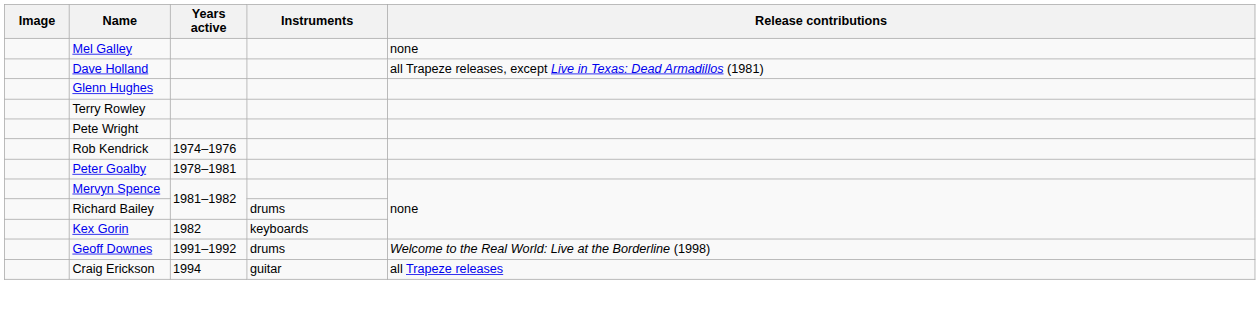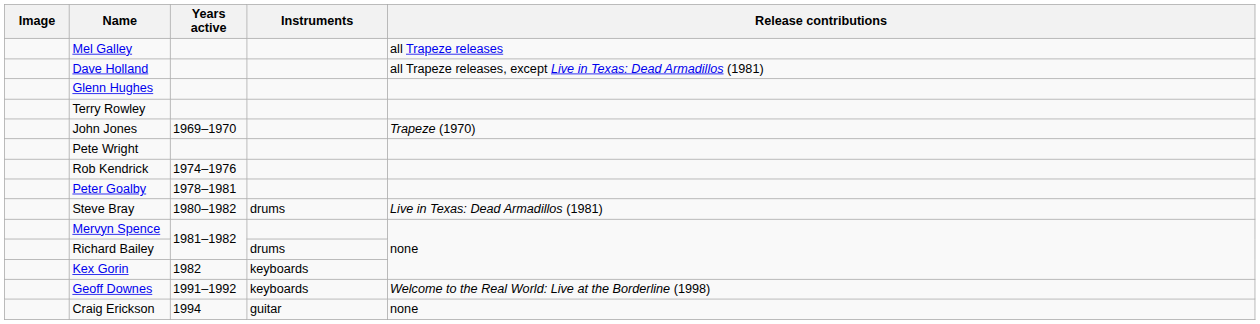Mel Galley | Release contributions: none -> all Trapeze releases
+ row: John Jones | 1969–1970 | Trapeze (1970)
+ row: Steve Bray | 1980–1982 | drums | Live in Texas: Dead Armadillos (1981)
Geoff Downes | Instruments: drums -> keyboards
Craig Erickson | Release contributions: all Trapeze releases -> none
